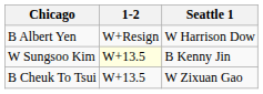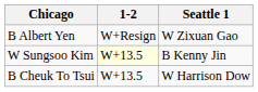B Albert Yen | Seattle 1: W Harrison Dow -> W Zixuan Gao
B Cheuk To Tsui | Seattle 1: W Zixuan Gao -> W Harrison Dow
